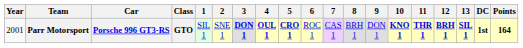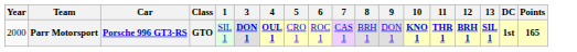- column: 2 | SNE 1
Parr Motorsport | Year: 2001 -> 2000
Parr Motorsport | 5: bold -> normal
Parr Motorsport | Points: 164 -> 165
